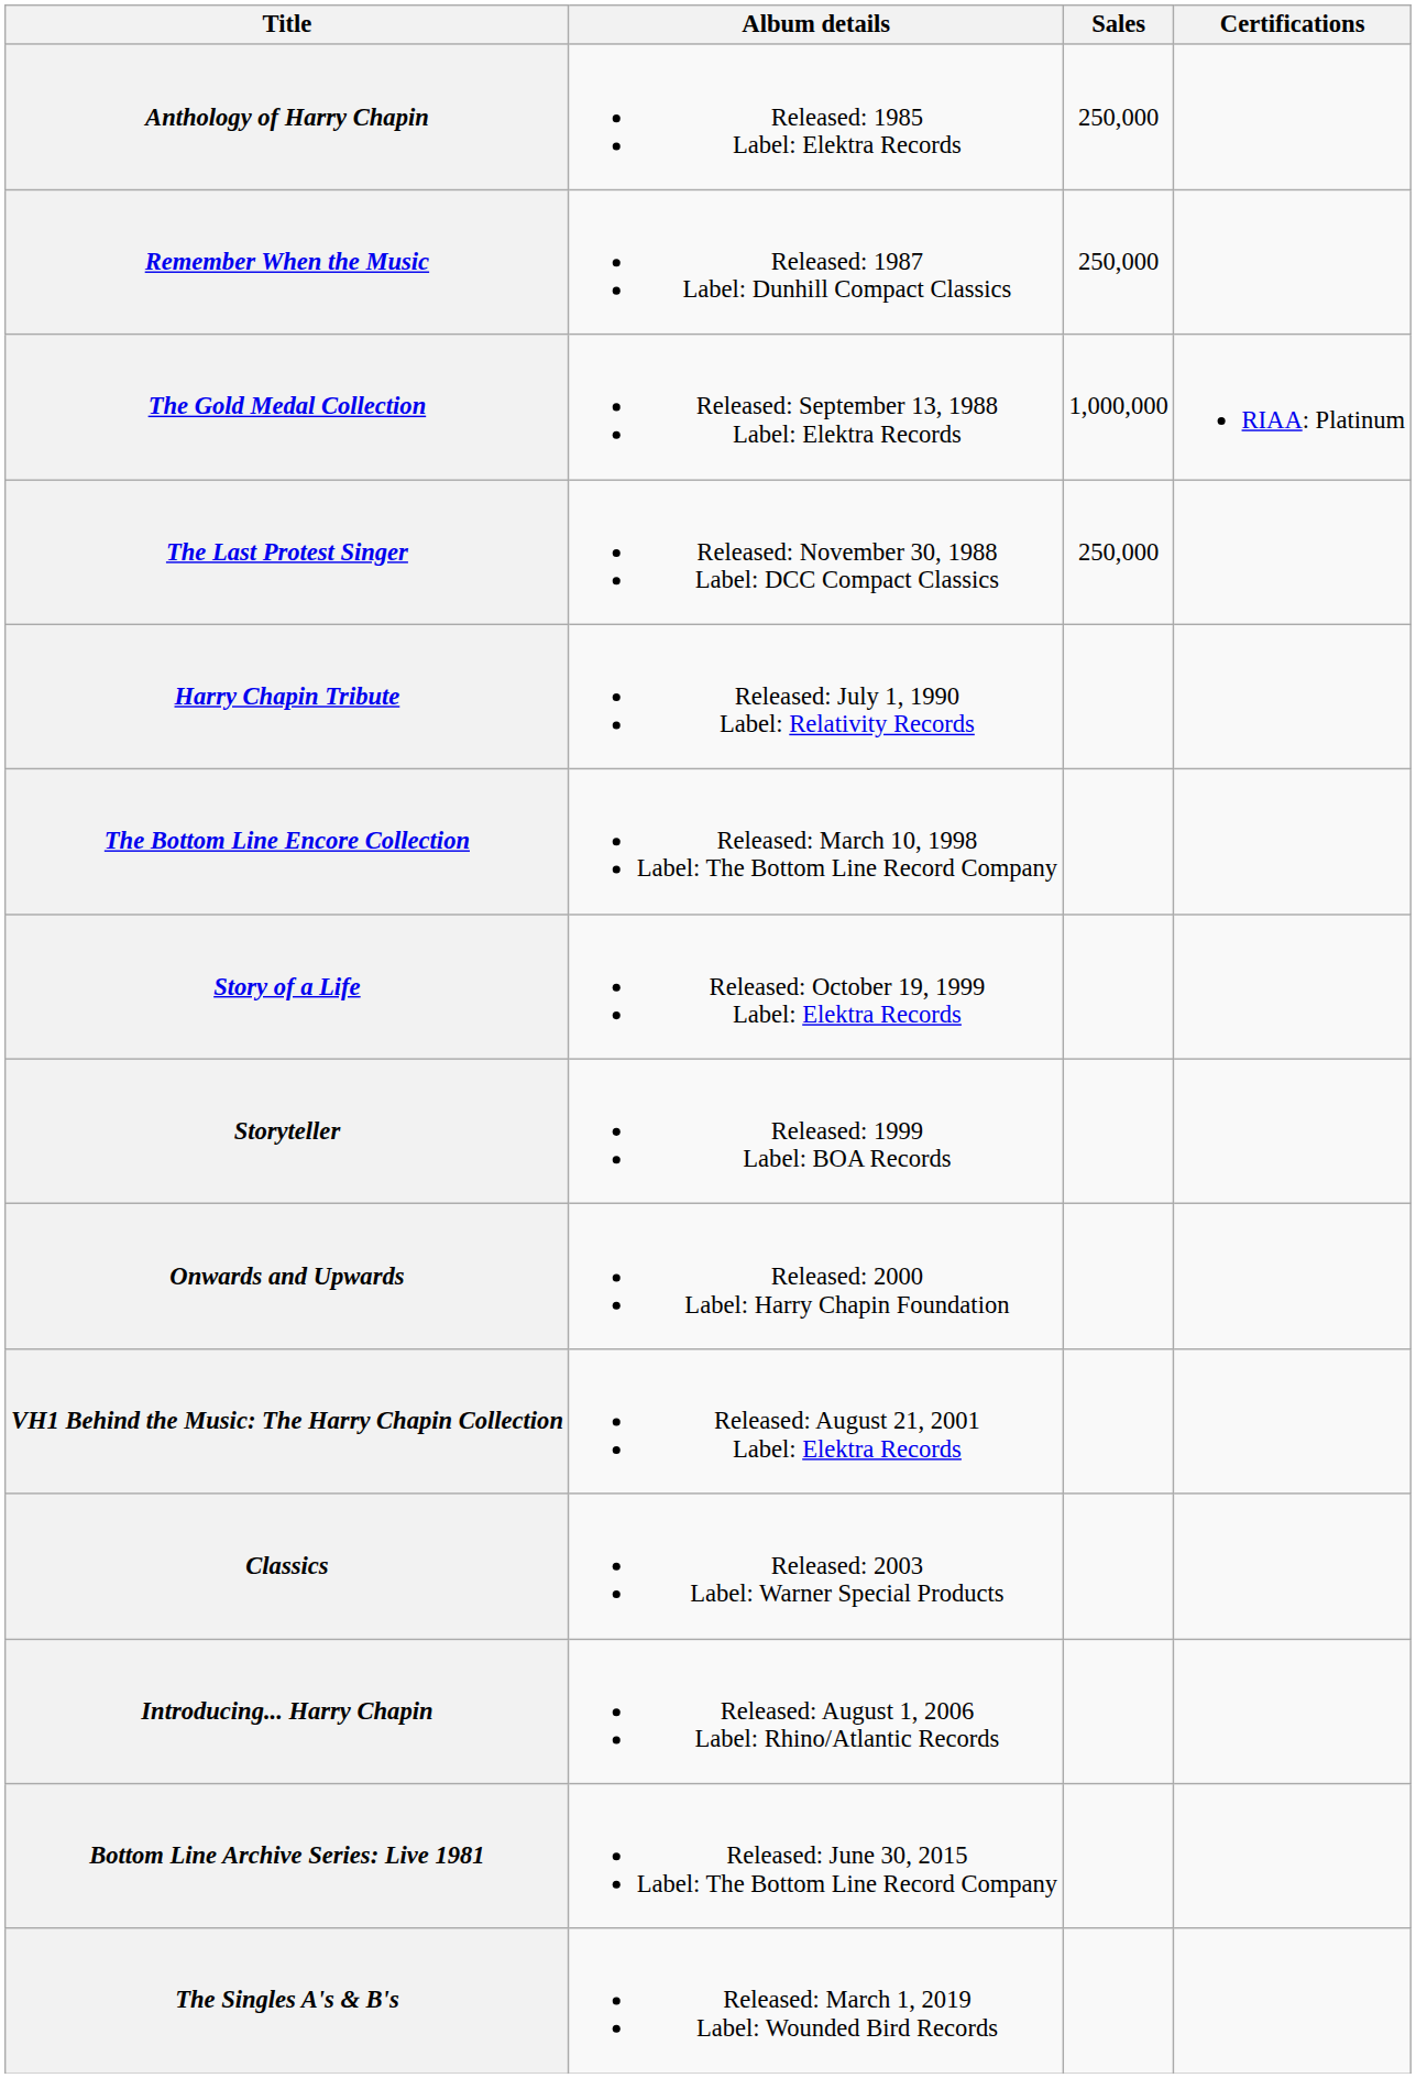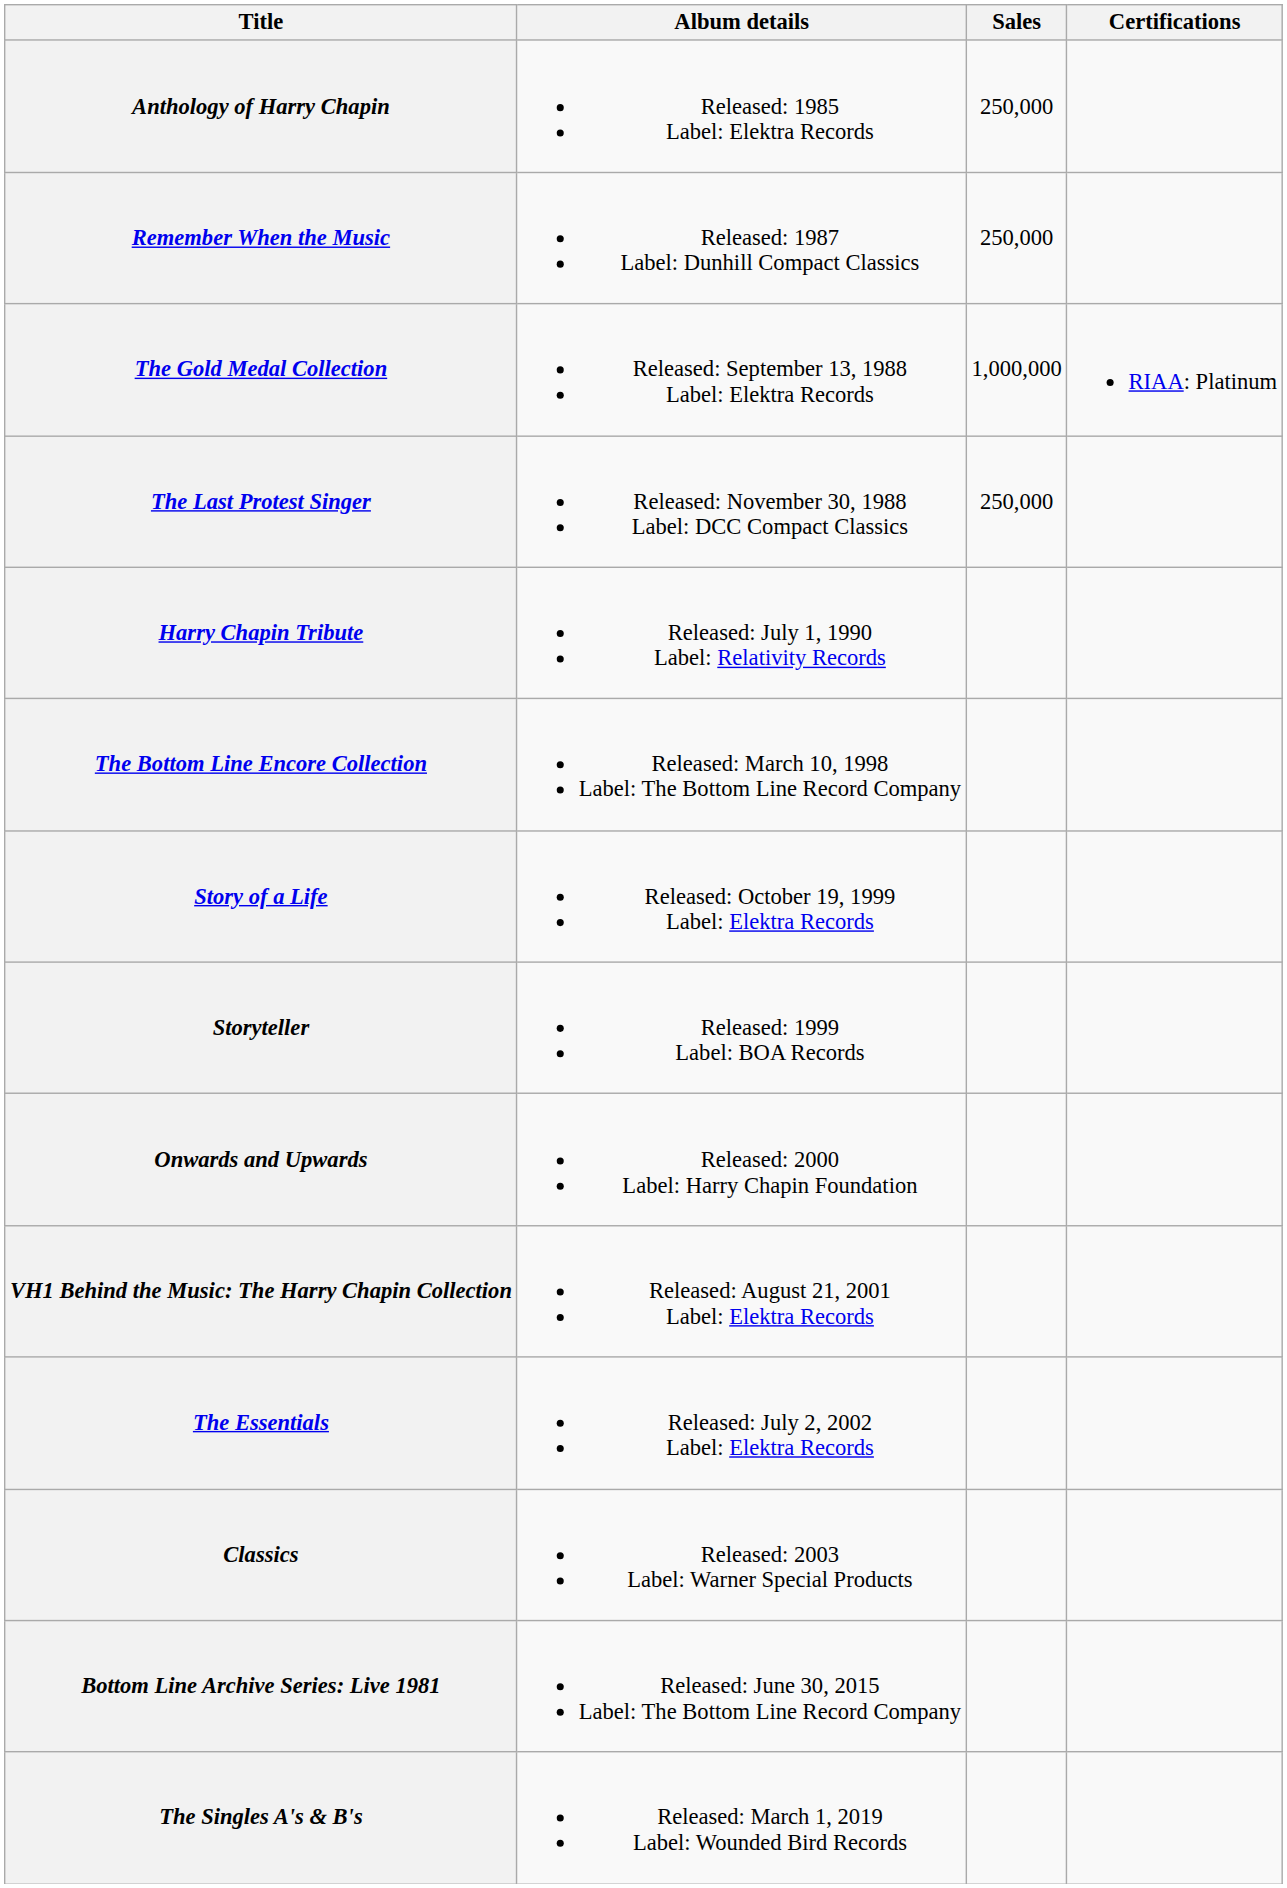+ row: The Essentials | Released: July 2, 2002 Label: Elektra Records
- row: Introducing... Harry Chapin | Released: August 1, 2006 Label: Rhino/Atlantic Records
